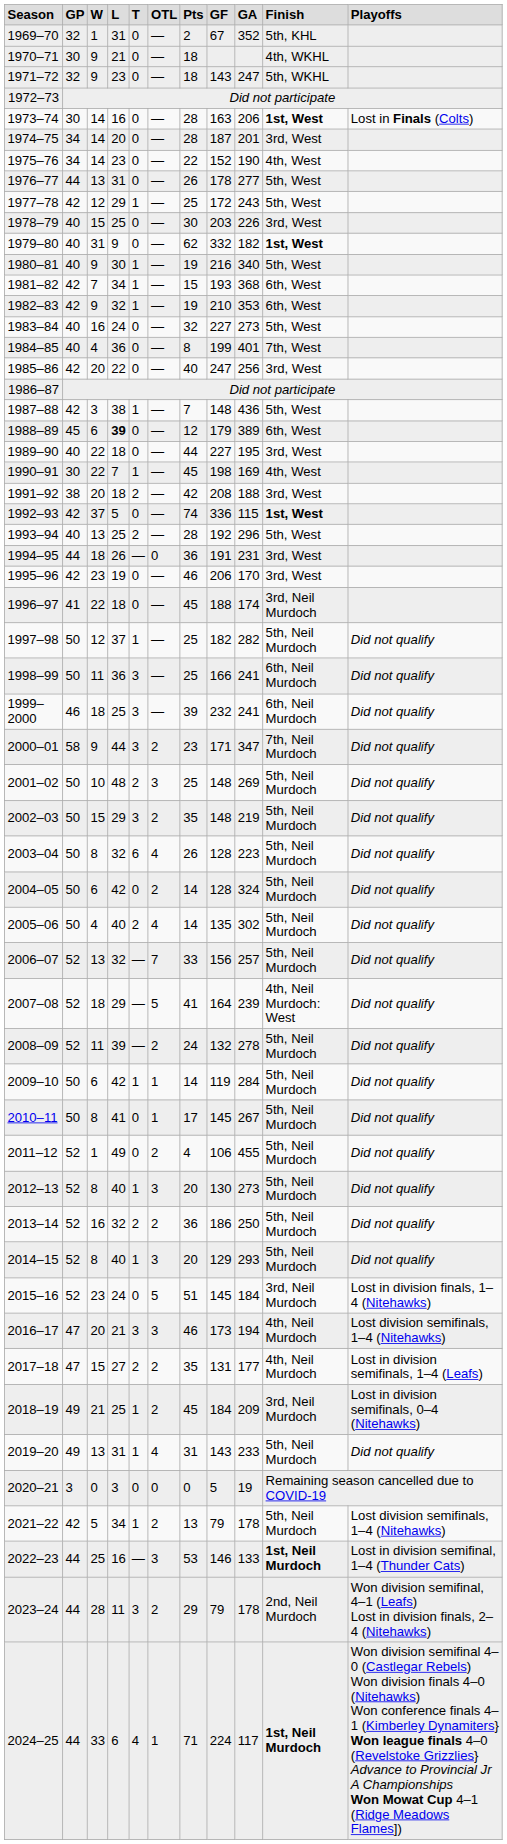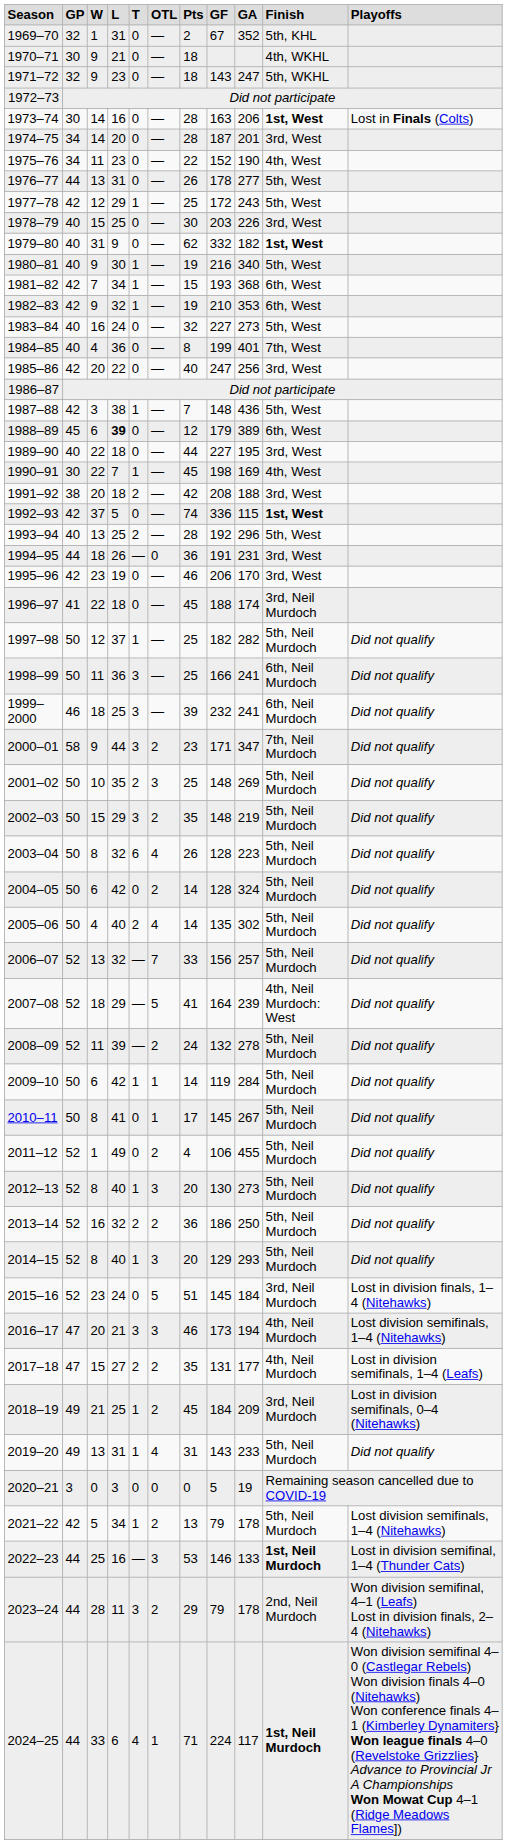1975–76 | column 3: 14 -> 11
2001–02 | column 4: 48 -> 35
